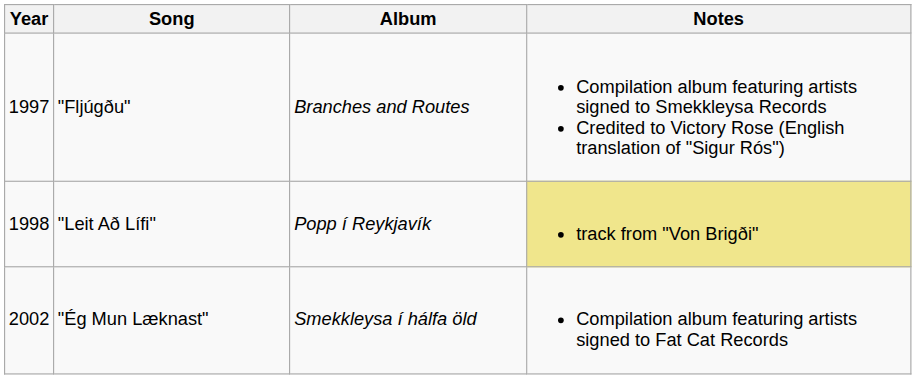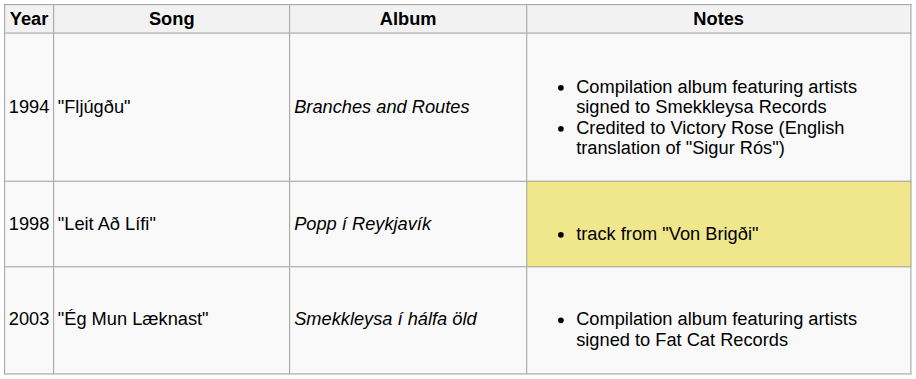"Fljúgðu" | Year: 1997 -> 1994
"Ég Mun Læknast" | Year: 2002 -> 2003
